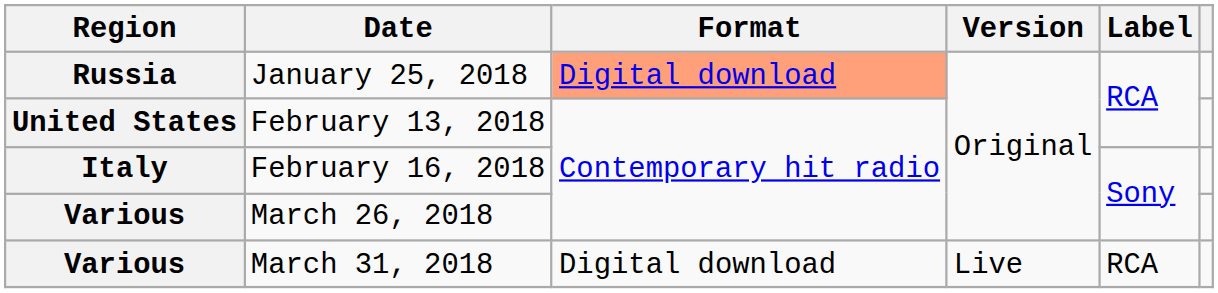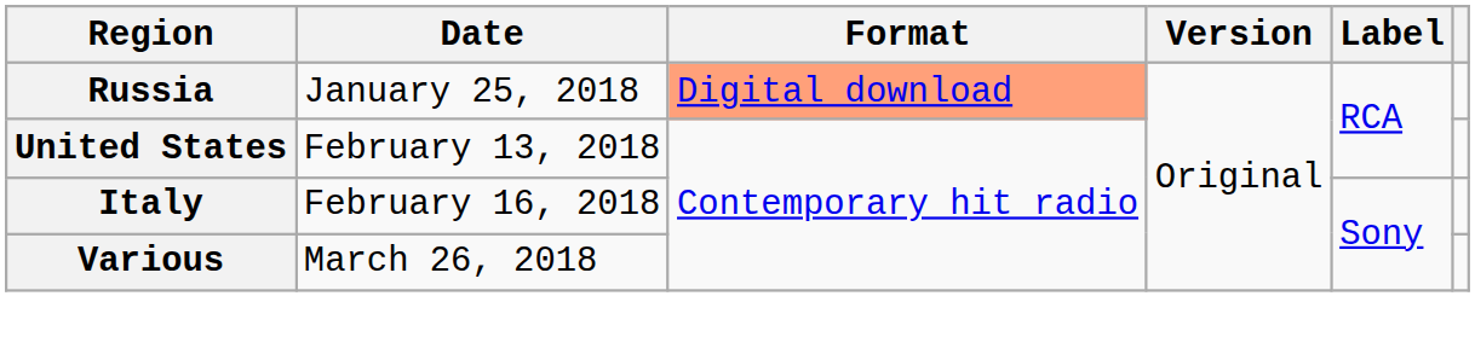- row: Various | March 31, 2018 | Digital download | Live | RCA
